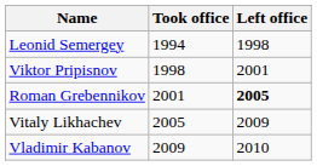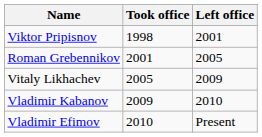- row: Leonid Semergey | 1994 | 1998
Roman Grebennikov | Left office: bold -> normal
+ row: Vladimir Efimov | 2010 | Present
